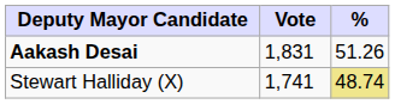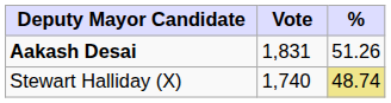Stewart Halliday (X) | Vote: 1,741 -> 1,740
